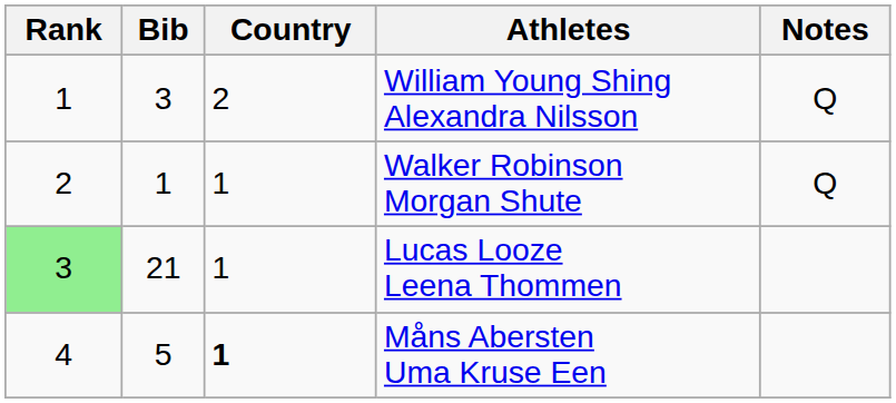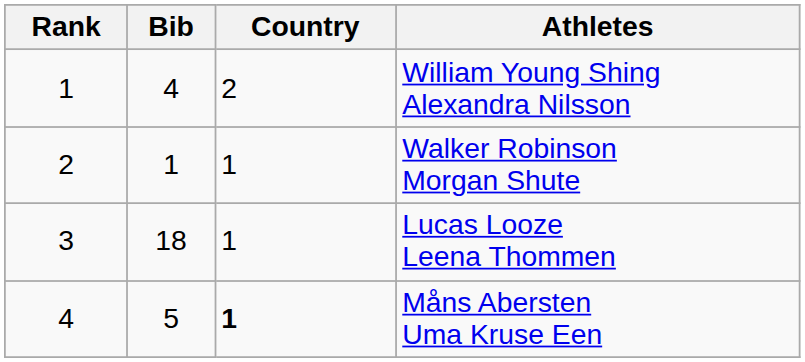- column: Notes | Q | Q
William Young Shing Alexandra Nilsson | Bib: 3 -> 4
Lucas Looze Leena Thommen | Rank: lightgreen background -> no background
Lucas Looze Leena Thommen | Bib: 21 -> 18
